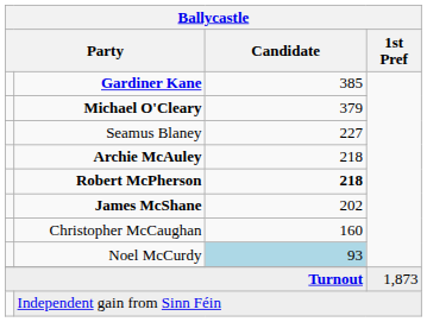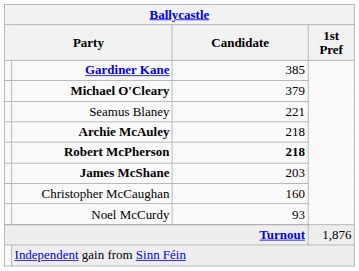Seamus Blaney | Candidate: 227 -> 221
James McShane | Candidate: 202 -> 203
Noel McCurdy | Candidate: lightblue background -> no background
Turnout | 1st Pref: 1,873 -> 1,876
